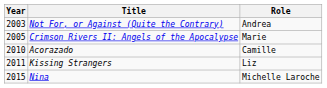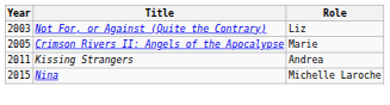Not For, or Against (Quite the Contrary) | Role: Andrea -> Liz
- row: 2010 | Acorazado | Camille
Kissing Strangers | Role: Liz -> Andrea
